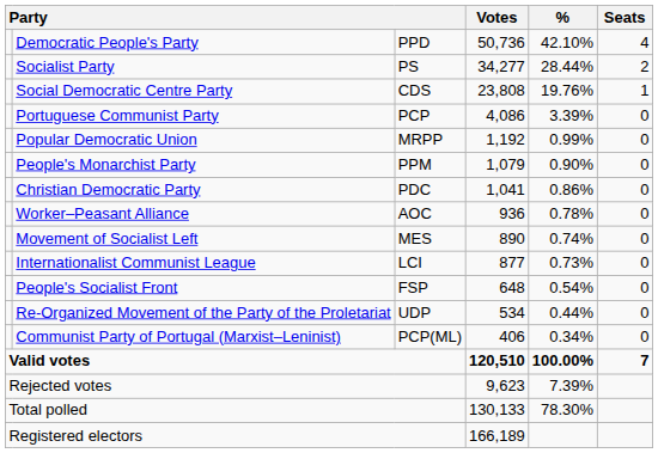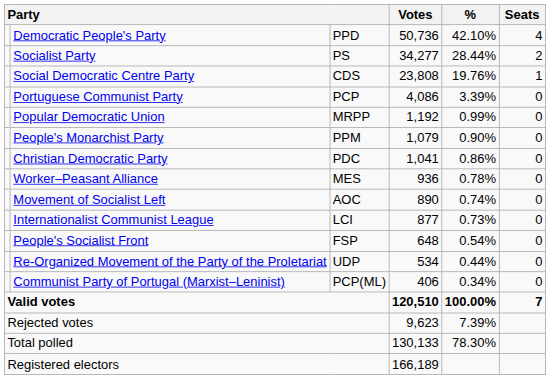Worker–Peasant Alliance | column 3: AOC -> MES
Movement of Socialist Left | column 3: MES -> AOC
